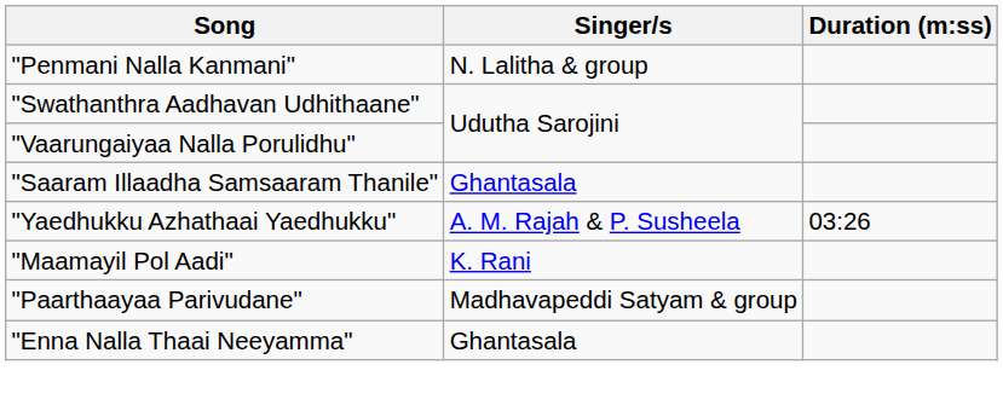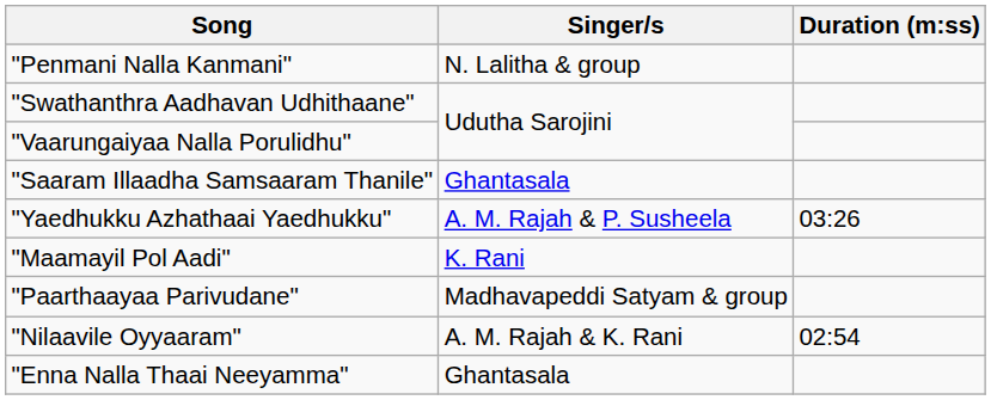+ row: "Nilaavile Oyyaaram" | A. M. Rajah & K. Rani | 02:54
